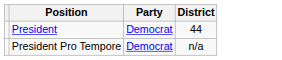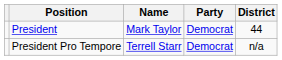+ column: Name | Mark Taylor | Terrell Starr
